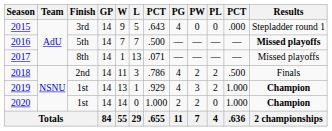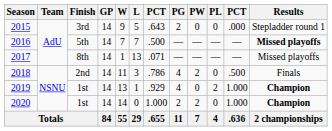2015 | PG: 4 -> 2
2018 | PL: 2 -> 0
2019 | PW: 3 -> 0
